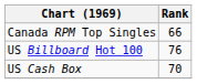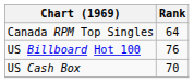Canada RPM Top Singles | Rank: 66 -> 64
